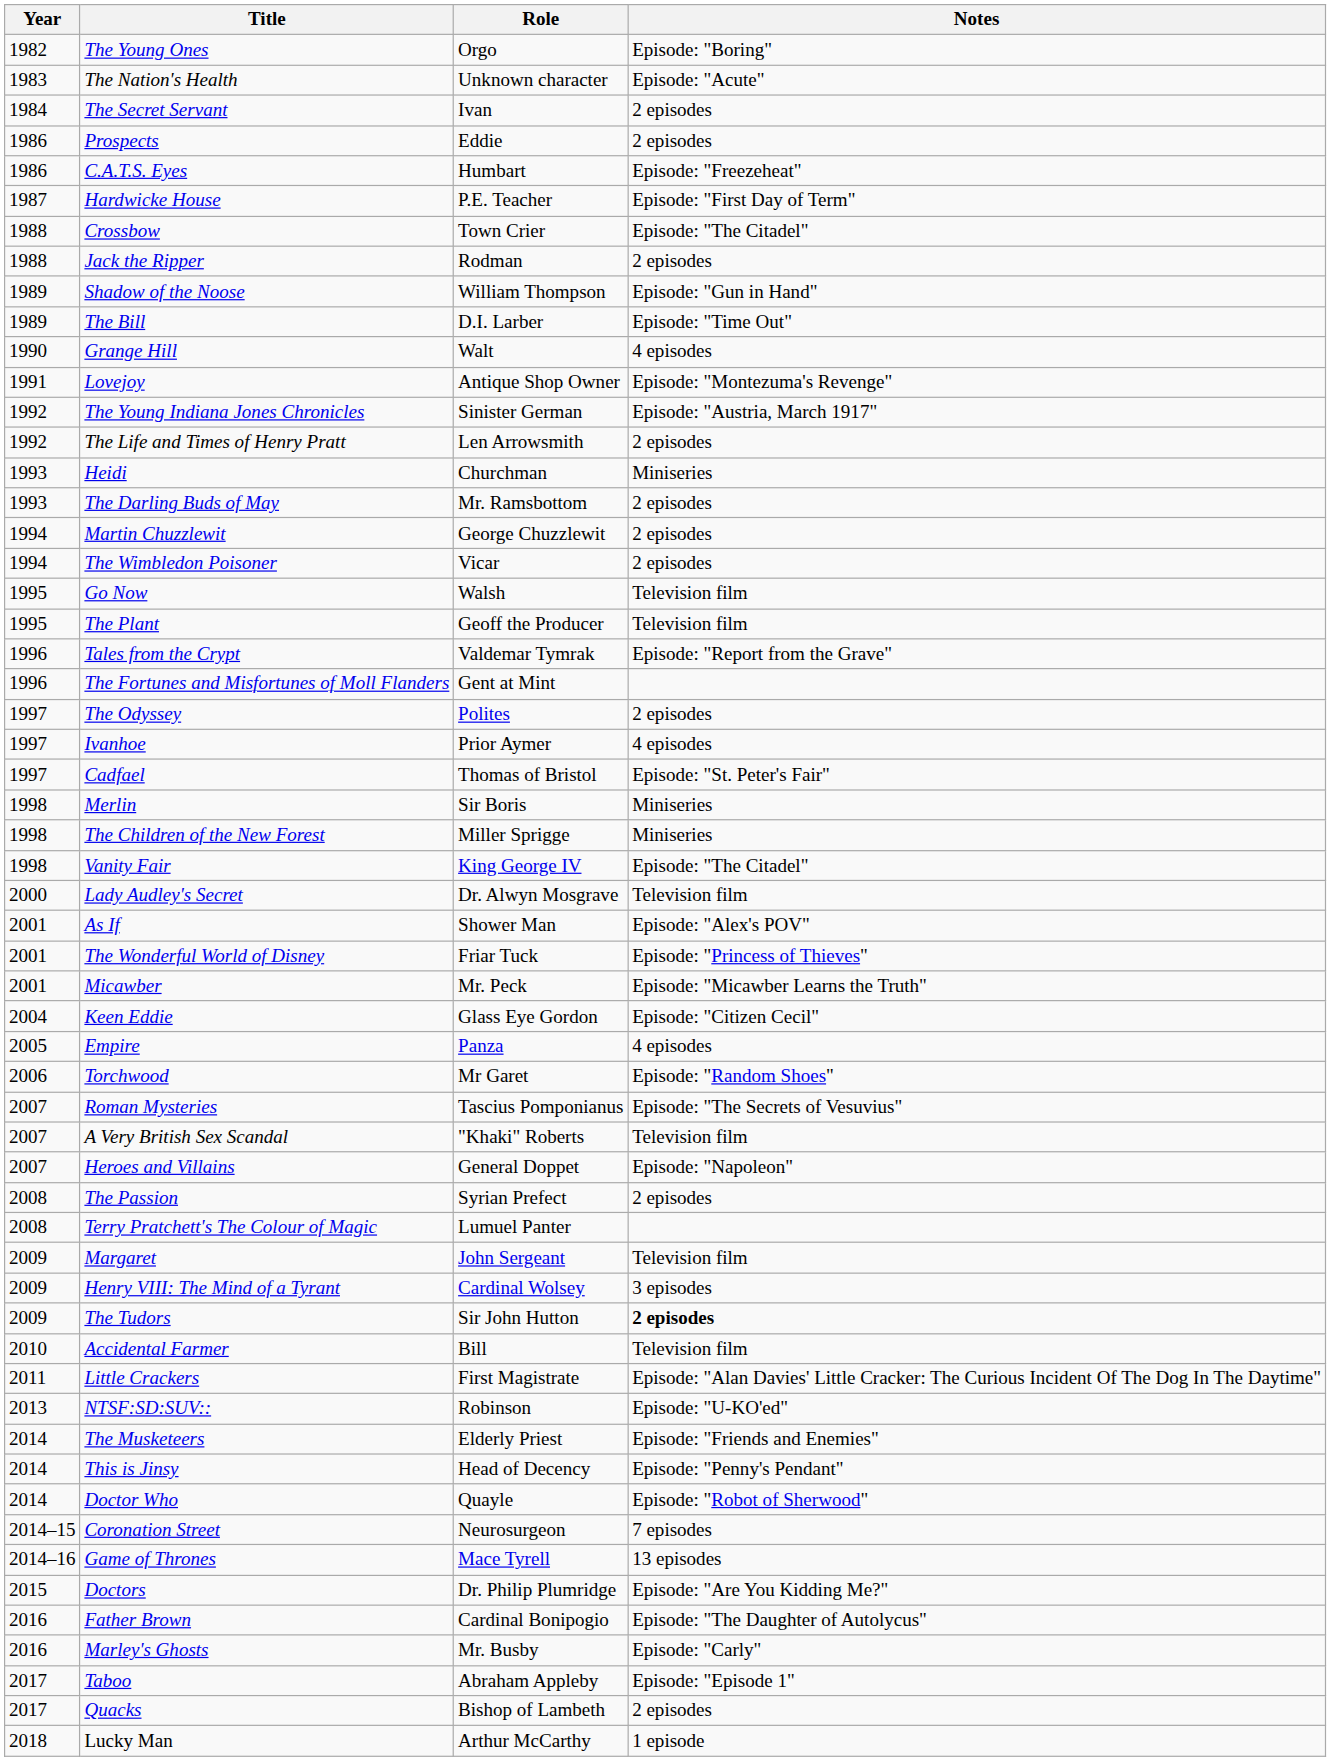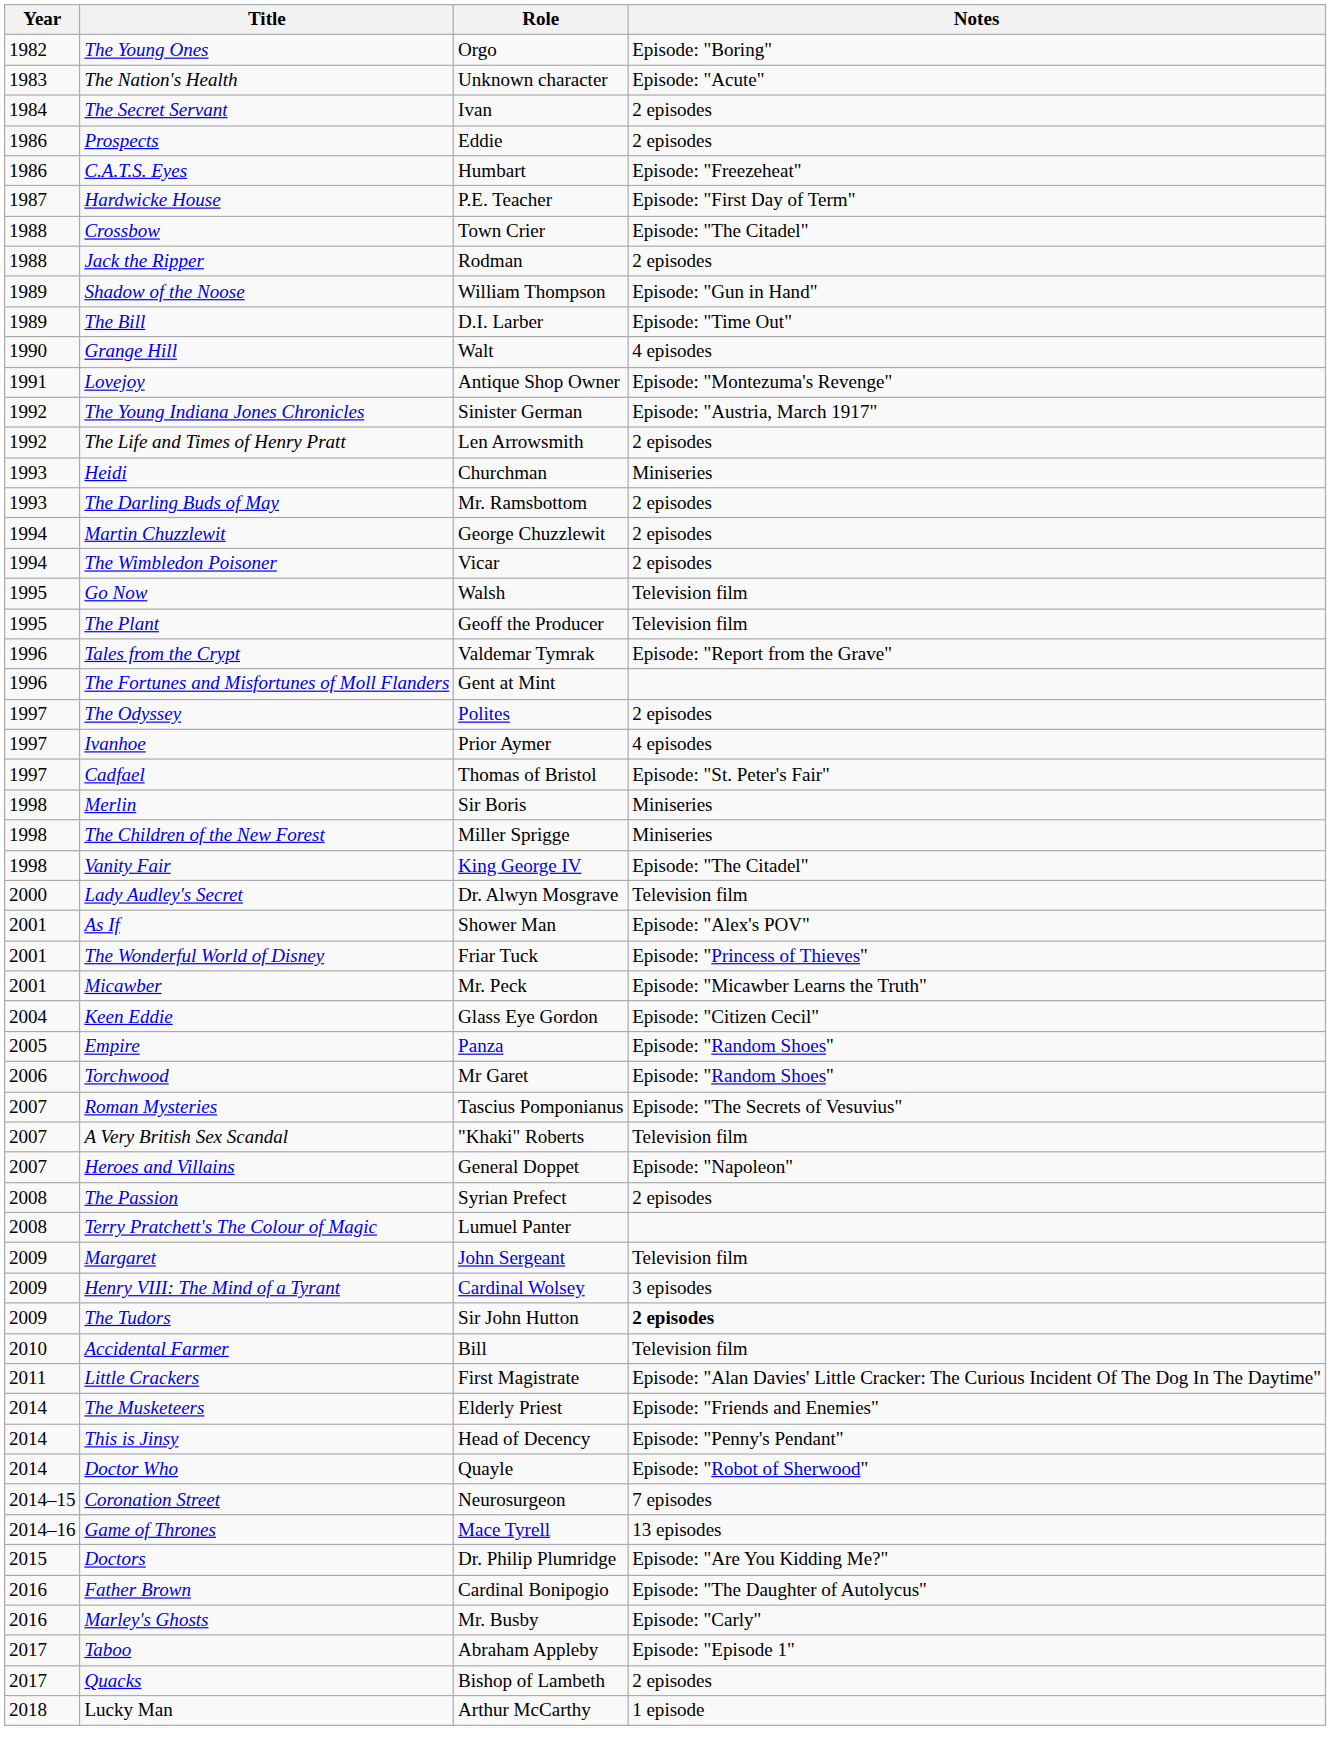Empire | Notes: 4 episodes -> Episode: "Random Shoes"
- row: 2013 | NTSF:SD:SUV:: | Robinson | Episode: "U-KO'ed"
